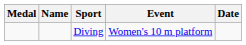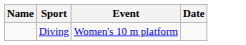- column: Medal
